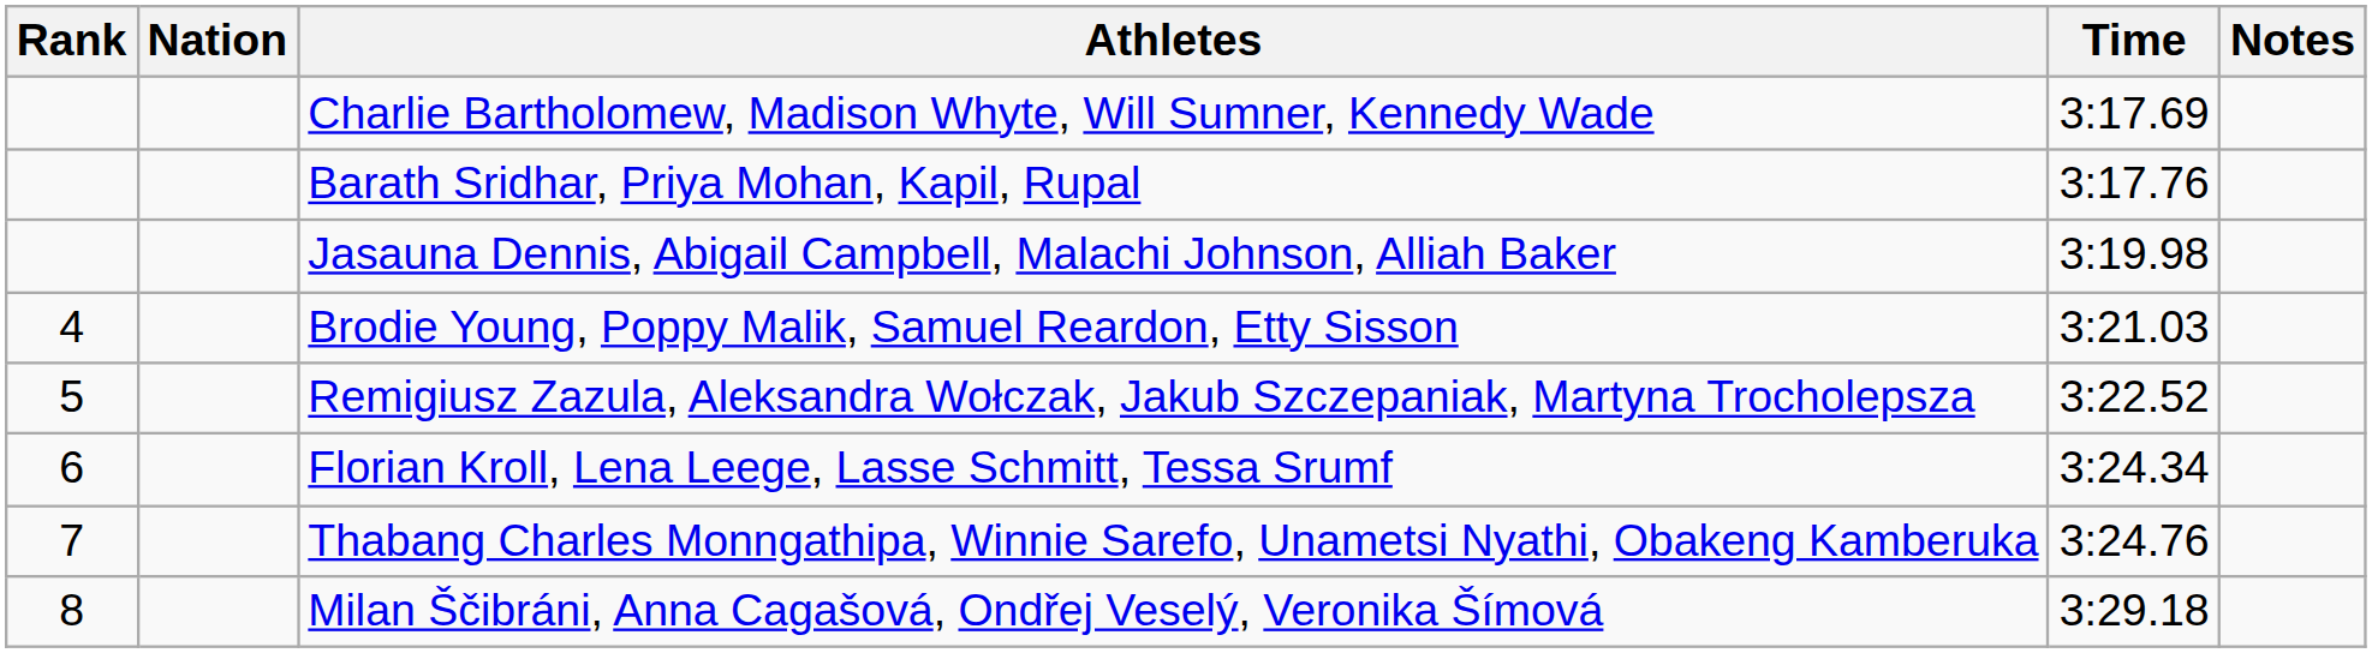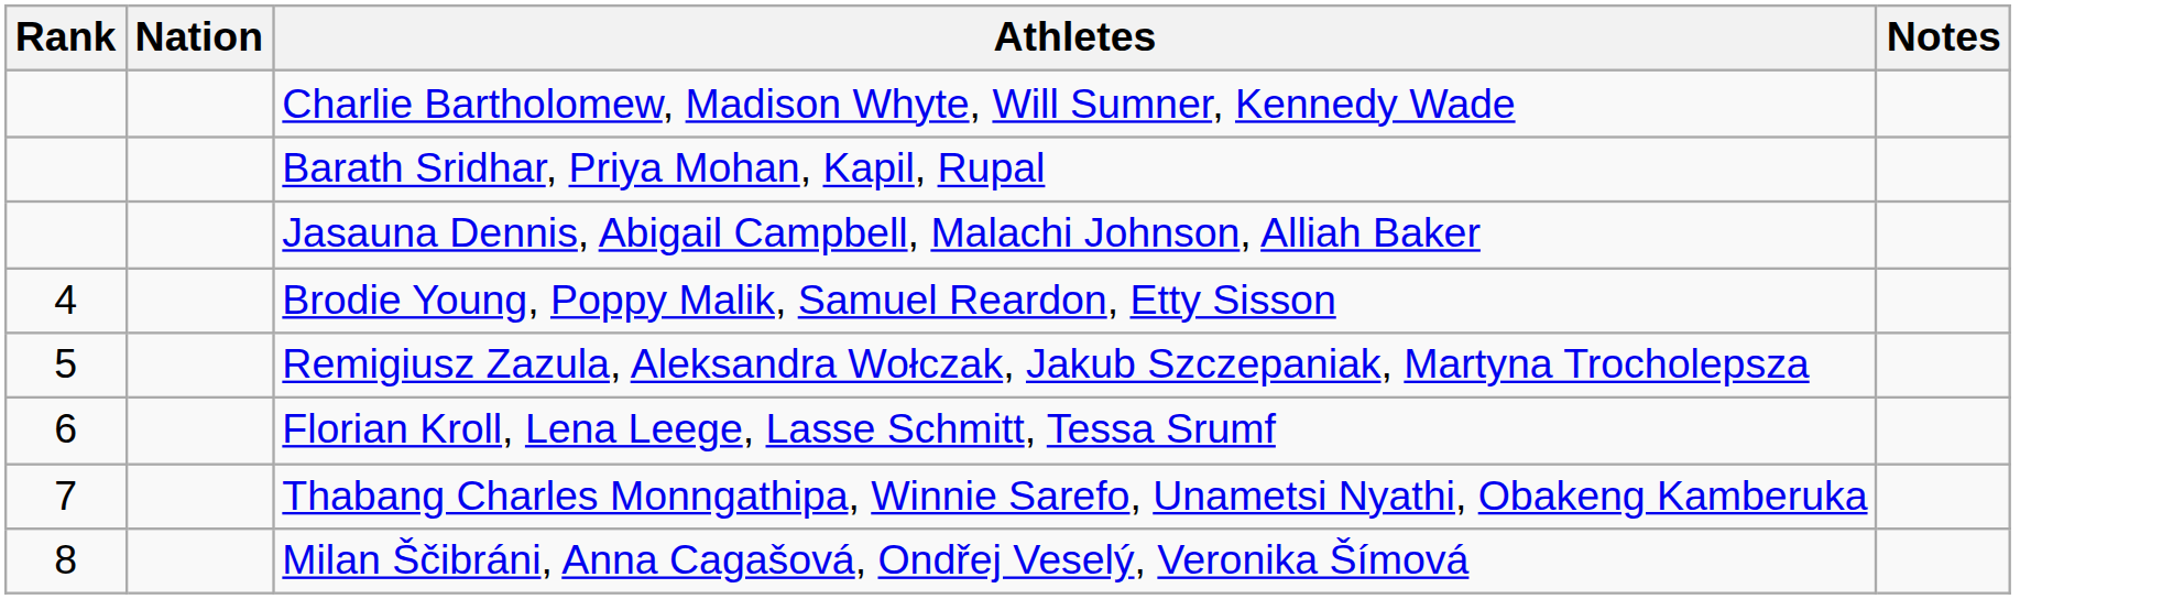- column: Time | 3:17.69 | 3:17.76 | 3:19.98 | 3:21.03 | 3:22.52 | 3:24.34 | 3:24.76 | 3:29.18
